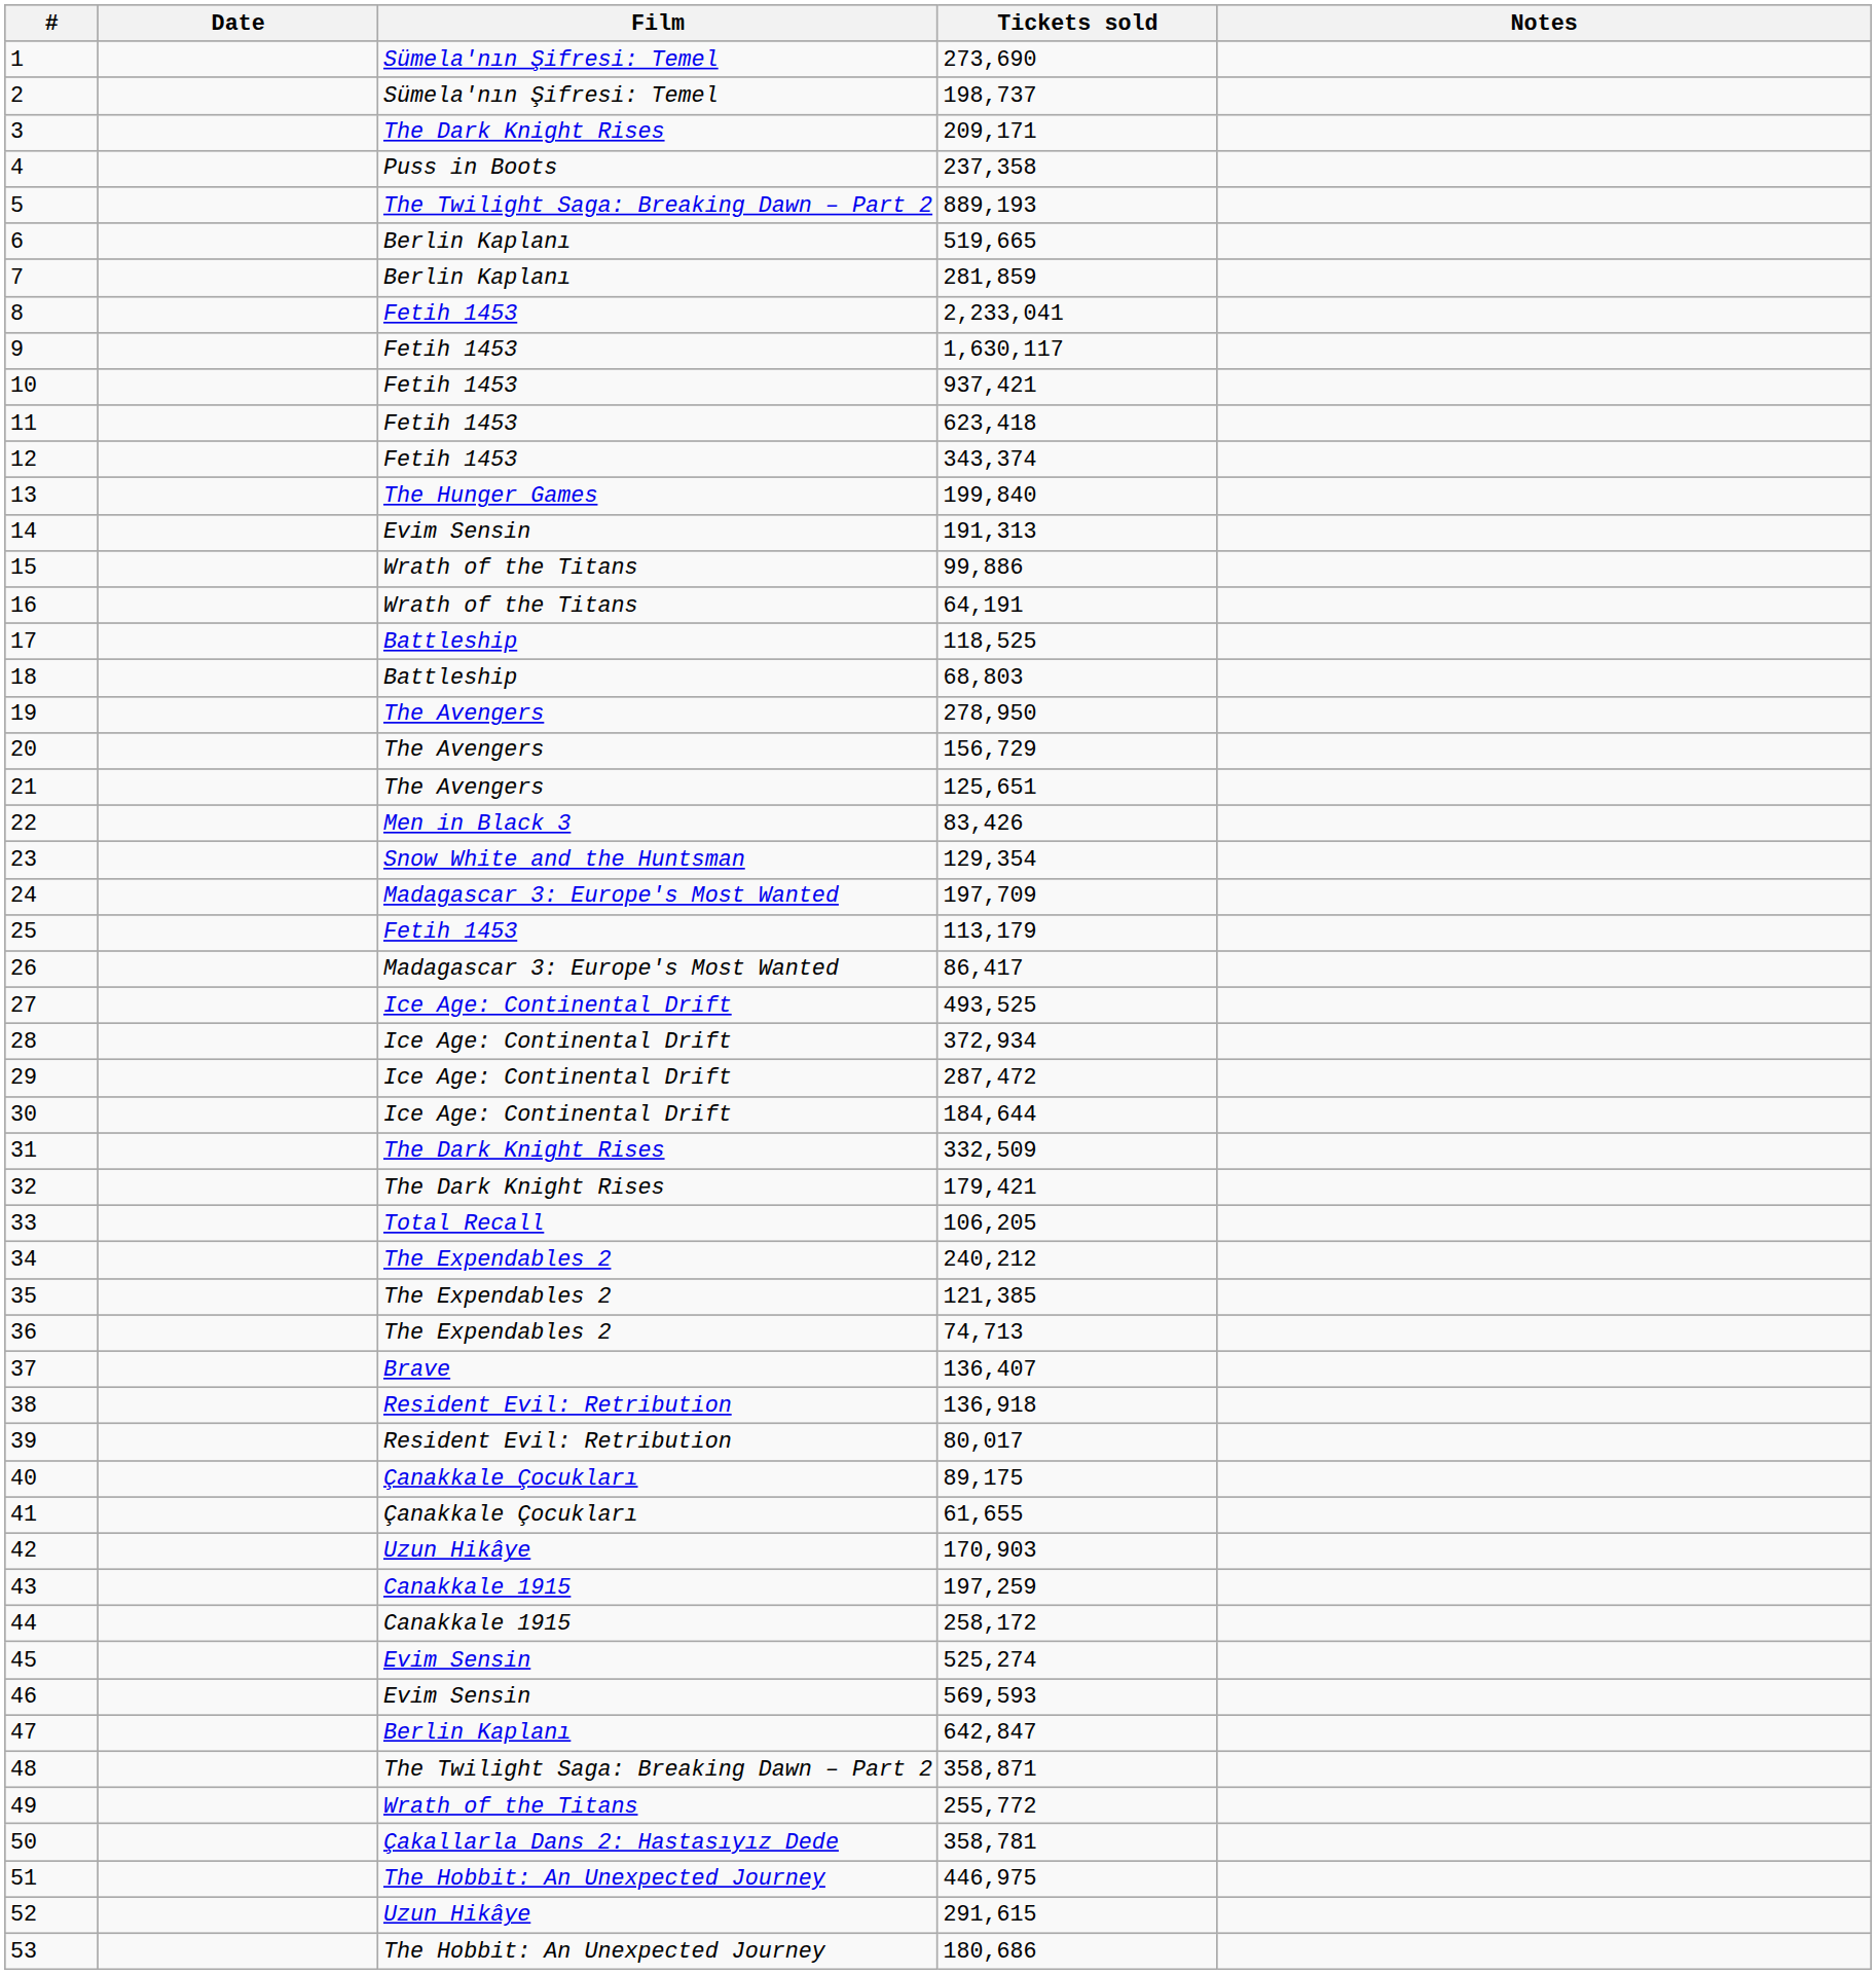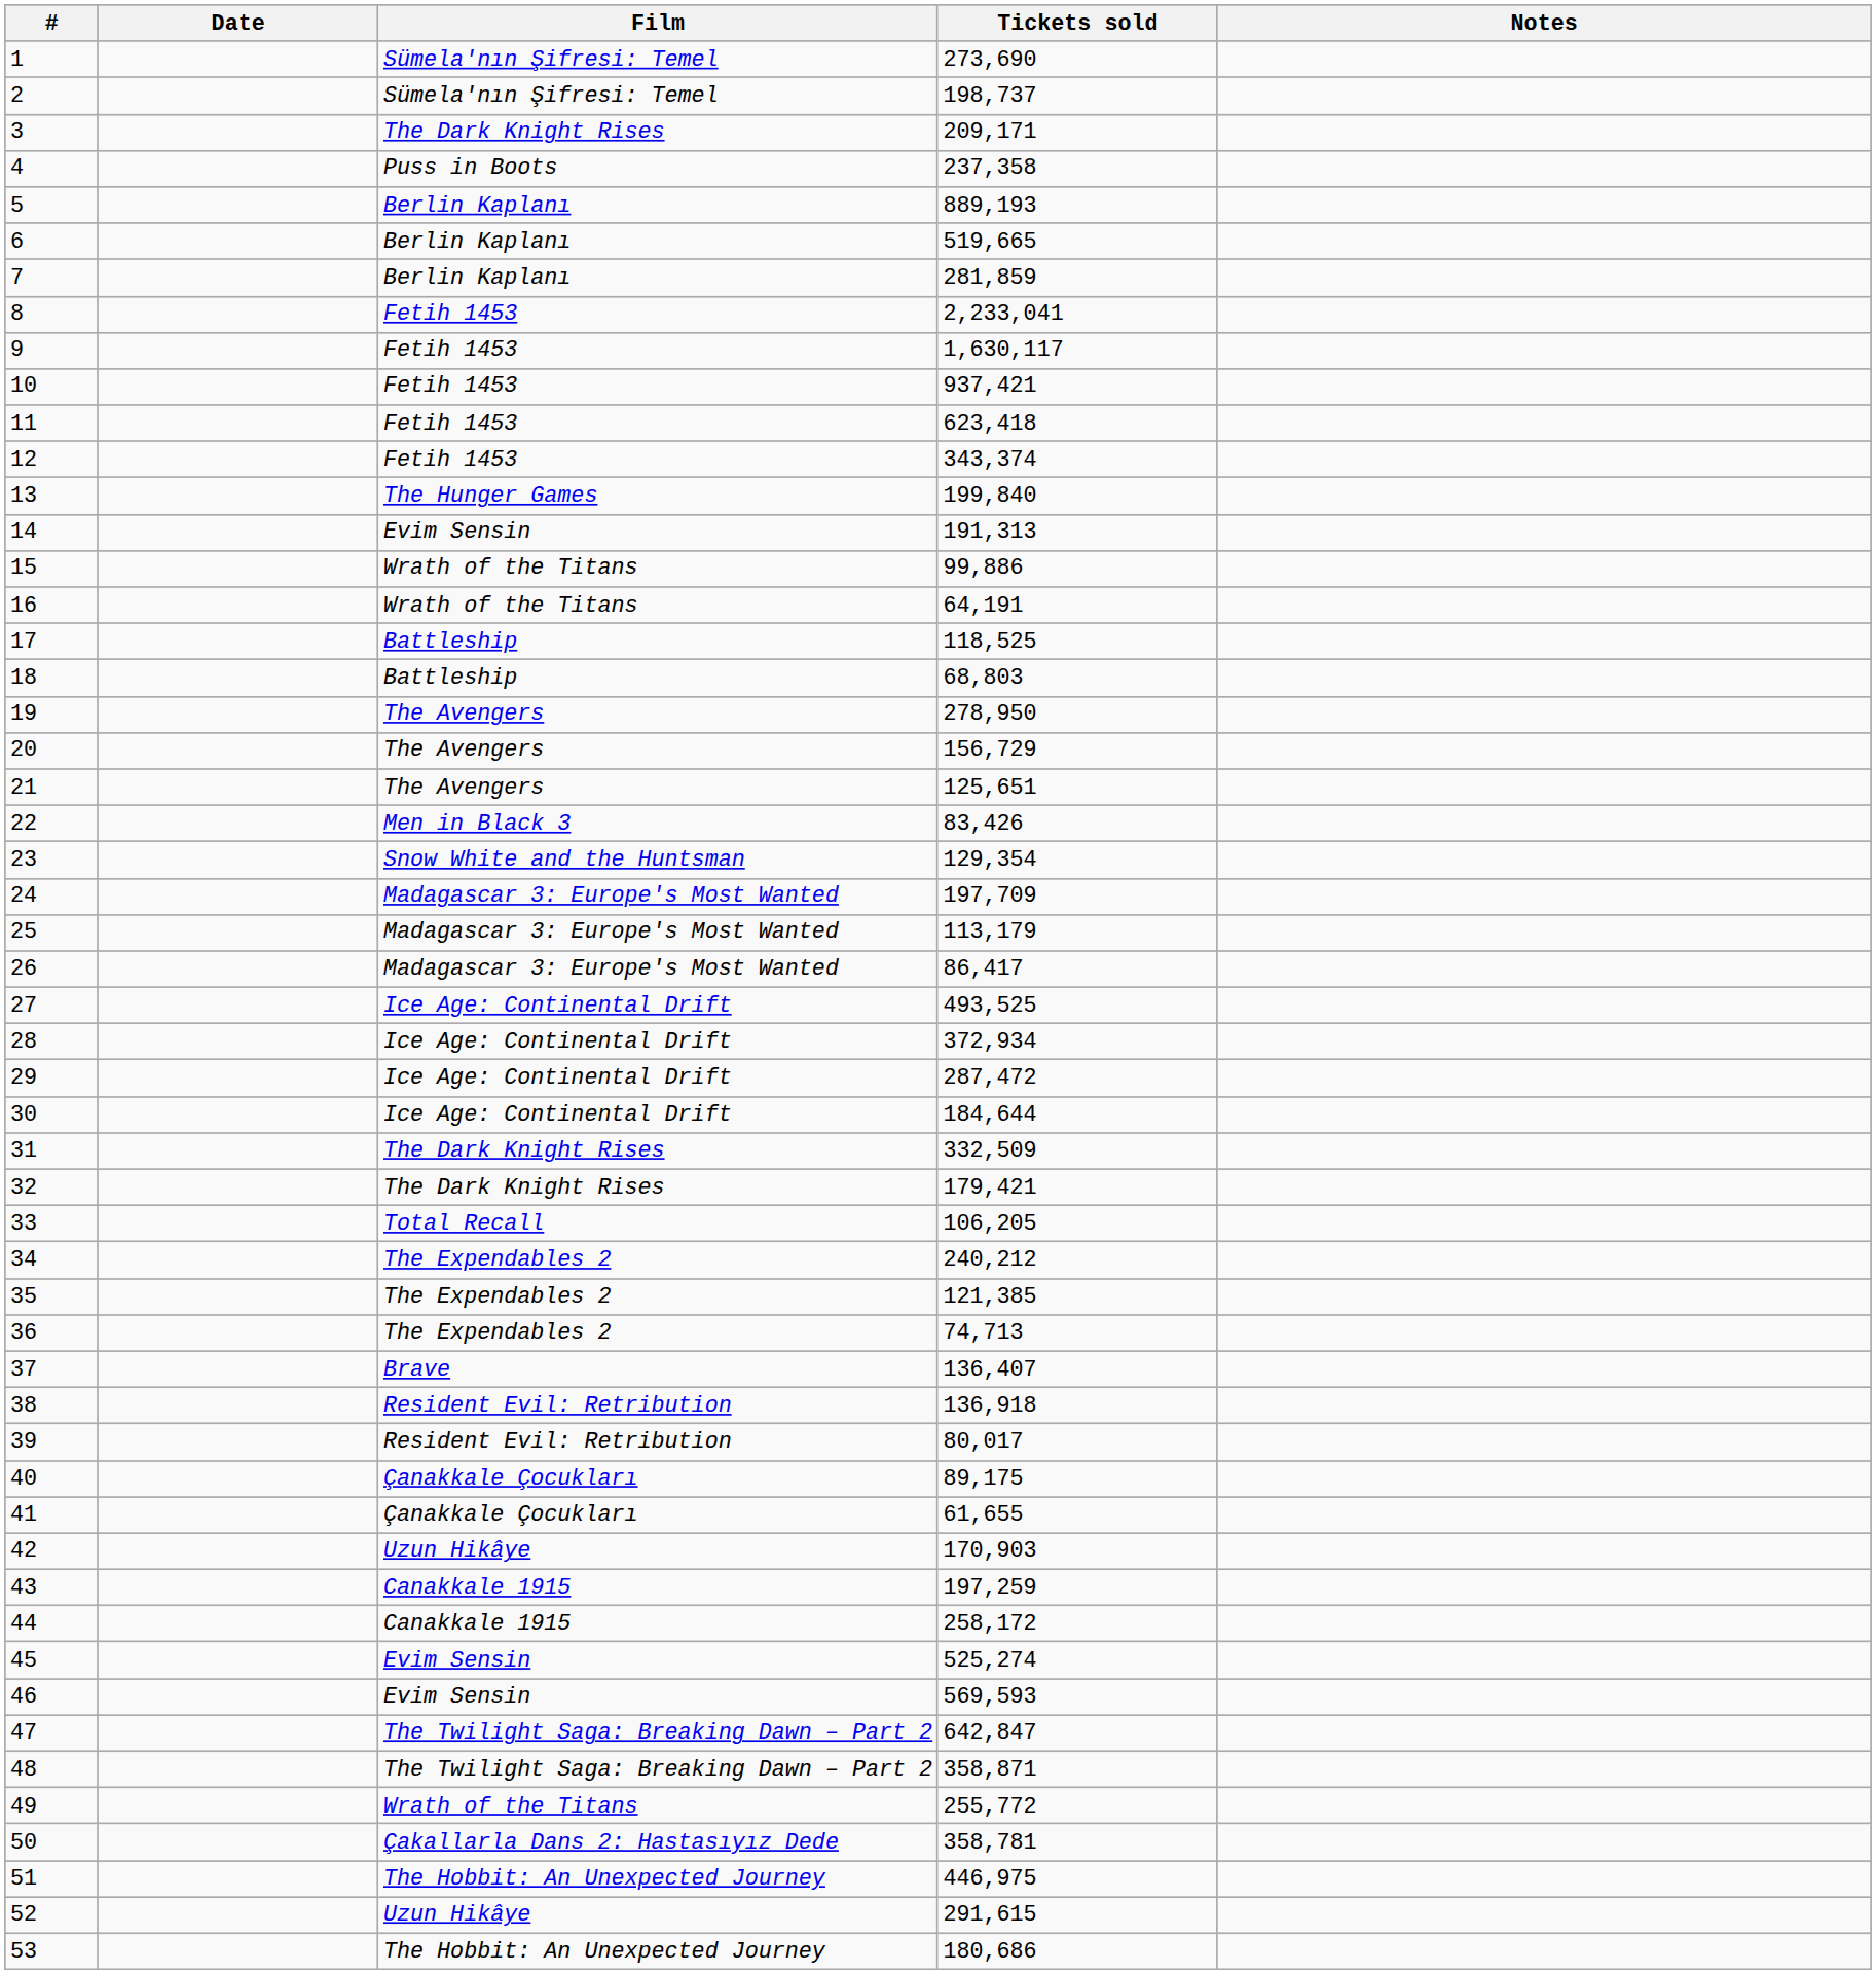5 | Film: The Twilight Saga: Breaking Dawn – Part 2 -> Berlin Kaplanı
25 | Film: Fetih 1453 -> Madagascar 3: Europe's Most Wanted
47 | Film: Berlin Kaplanı -> The Twilight Saga: Breaking Dawn – Part 2
